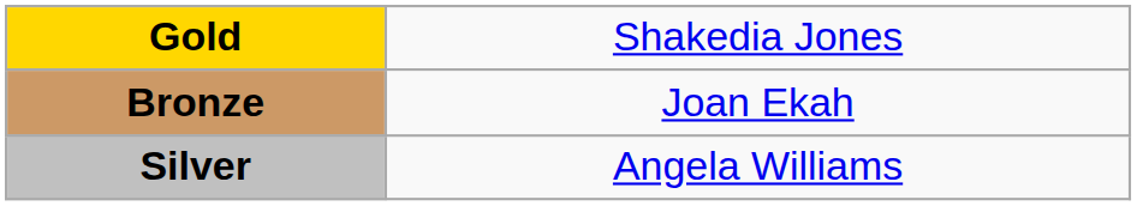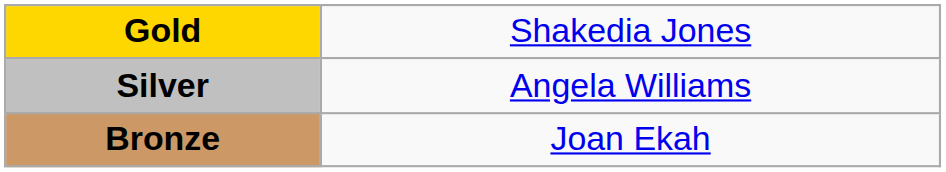rows swapped: Silver <-> Bronze
